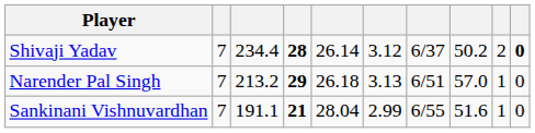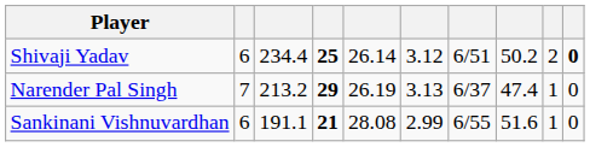Shivaji Yadav | column 2: 7 -> 6
Shivaji Yadav | column 4: 28 -> 25
Shivaji Yadav | column 7: 6/37 -> 6/51
Narender Pal Singh | column 5: 26.18 -> 26.19
Narender Pal Singh | column 7: 6/51 -> 6/37
Narender Pal Singh | column 8: 57.0 -> 47.4
Sankinani Vishnuvardhan | column 2: 7 -> 6
Sankinani Vishnuvardhan | column 5: 28.04 -> 28.08
